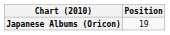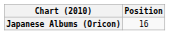Japanese Albums (Oricon) | Position: 19 -> 16
